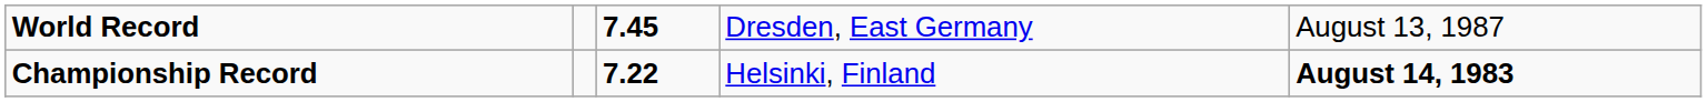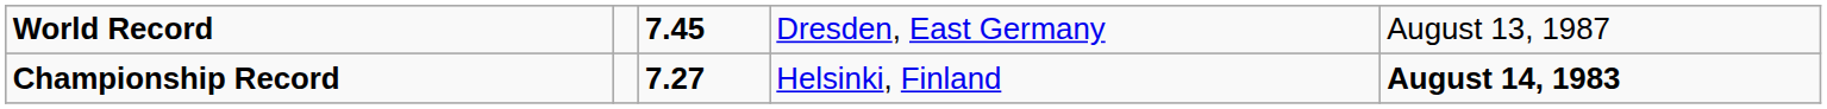Championship Record | column 3: 7.22 -> 7.27
